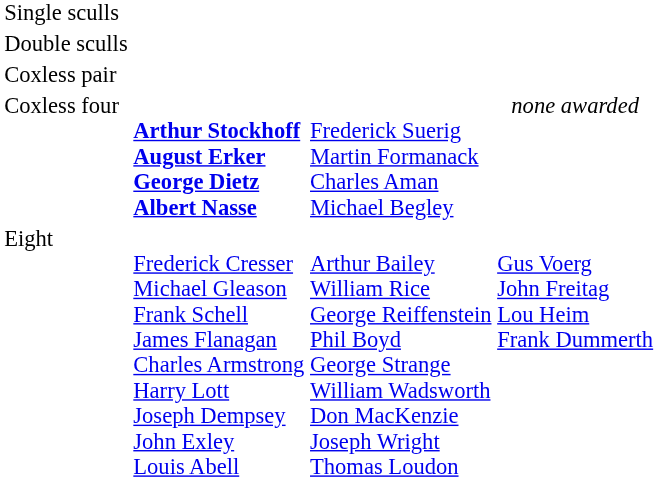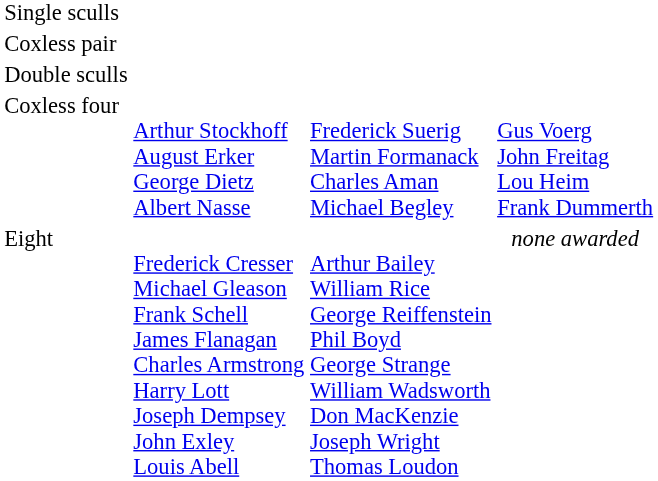rows swapped: Double sculls <-> Coxless pair
Coxless four | column 2: bold -> normal
Coxless four | column 4: none awarded -> Gus Voerg John Freitag Lou Heim Frank Dummerth
Eight | column 4: Gus Voerg John Freitag Lou Heim Frank Dummerth -> none awarded
